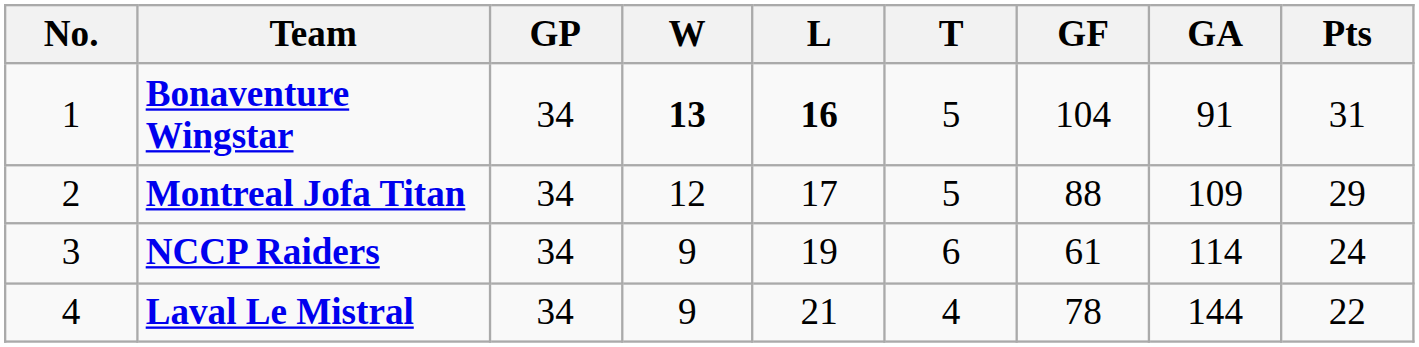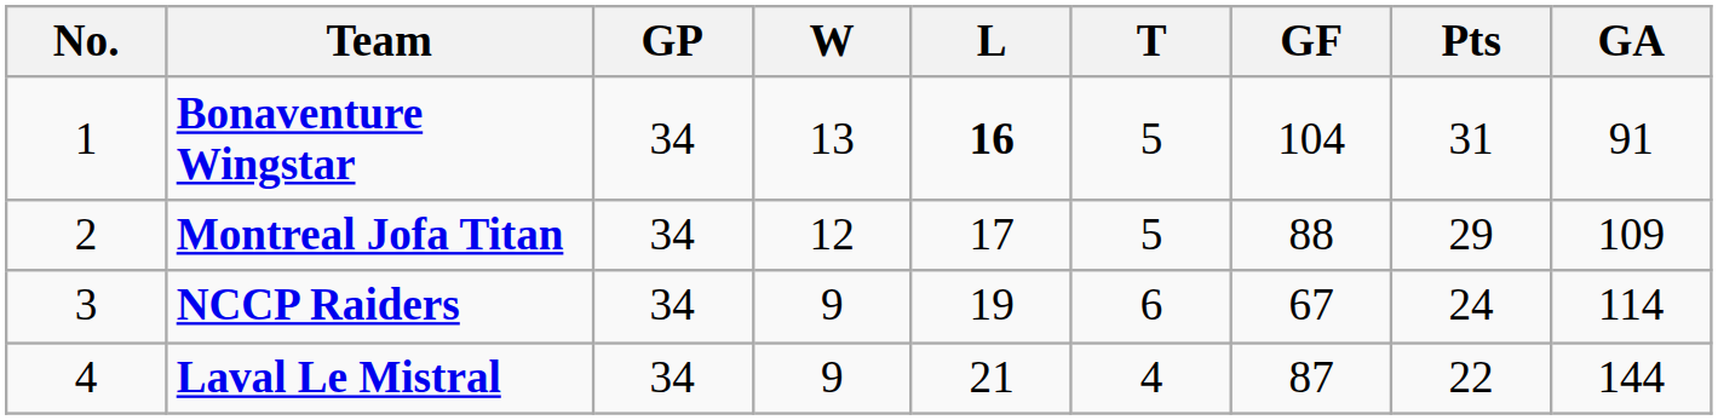columns swapped: GA <-> Pts
Bonaventure Wingstar | W: bold -> normal
NCCP Raiders | GF: 61 -> 67
Laval Le Mistral | GF: 78 -> 87
